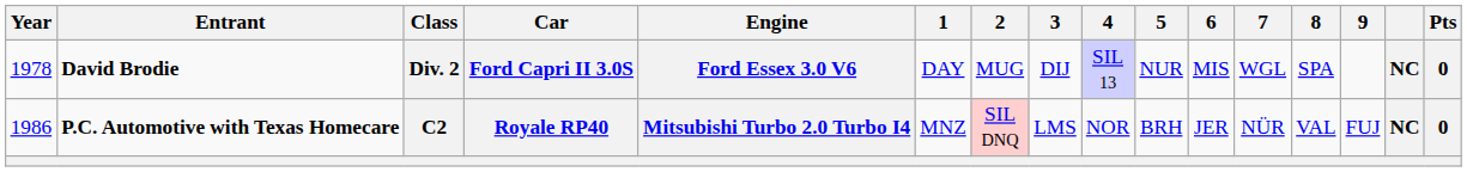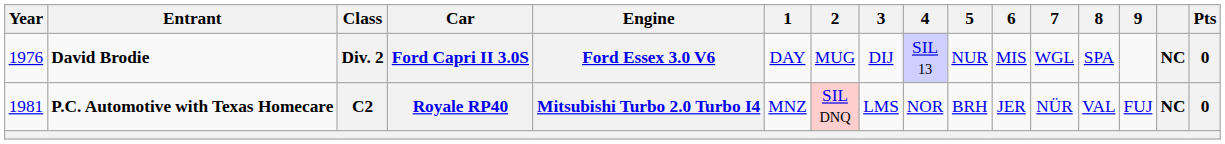Div. 2 | Year: 1978 -> 1976
C2 | Year: 1986 -> 1981
